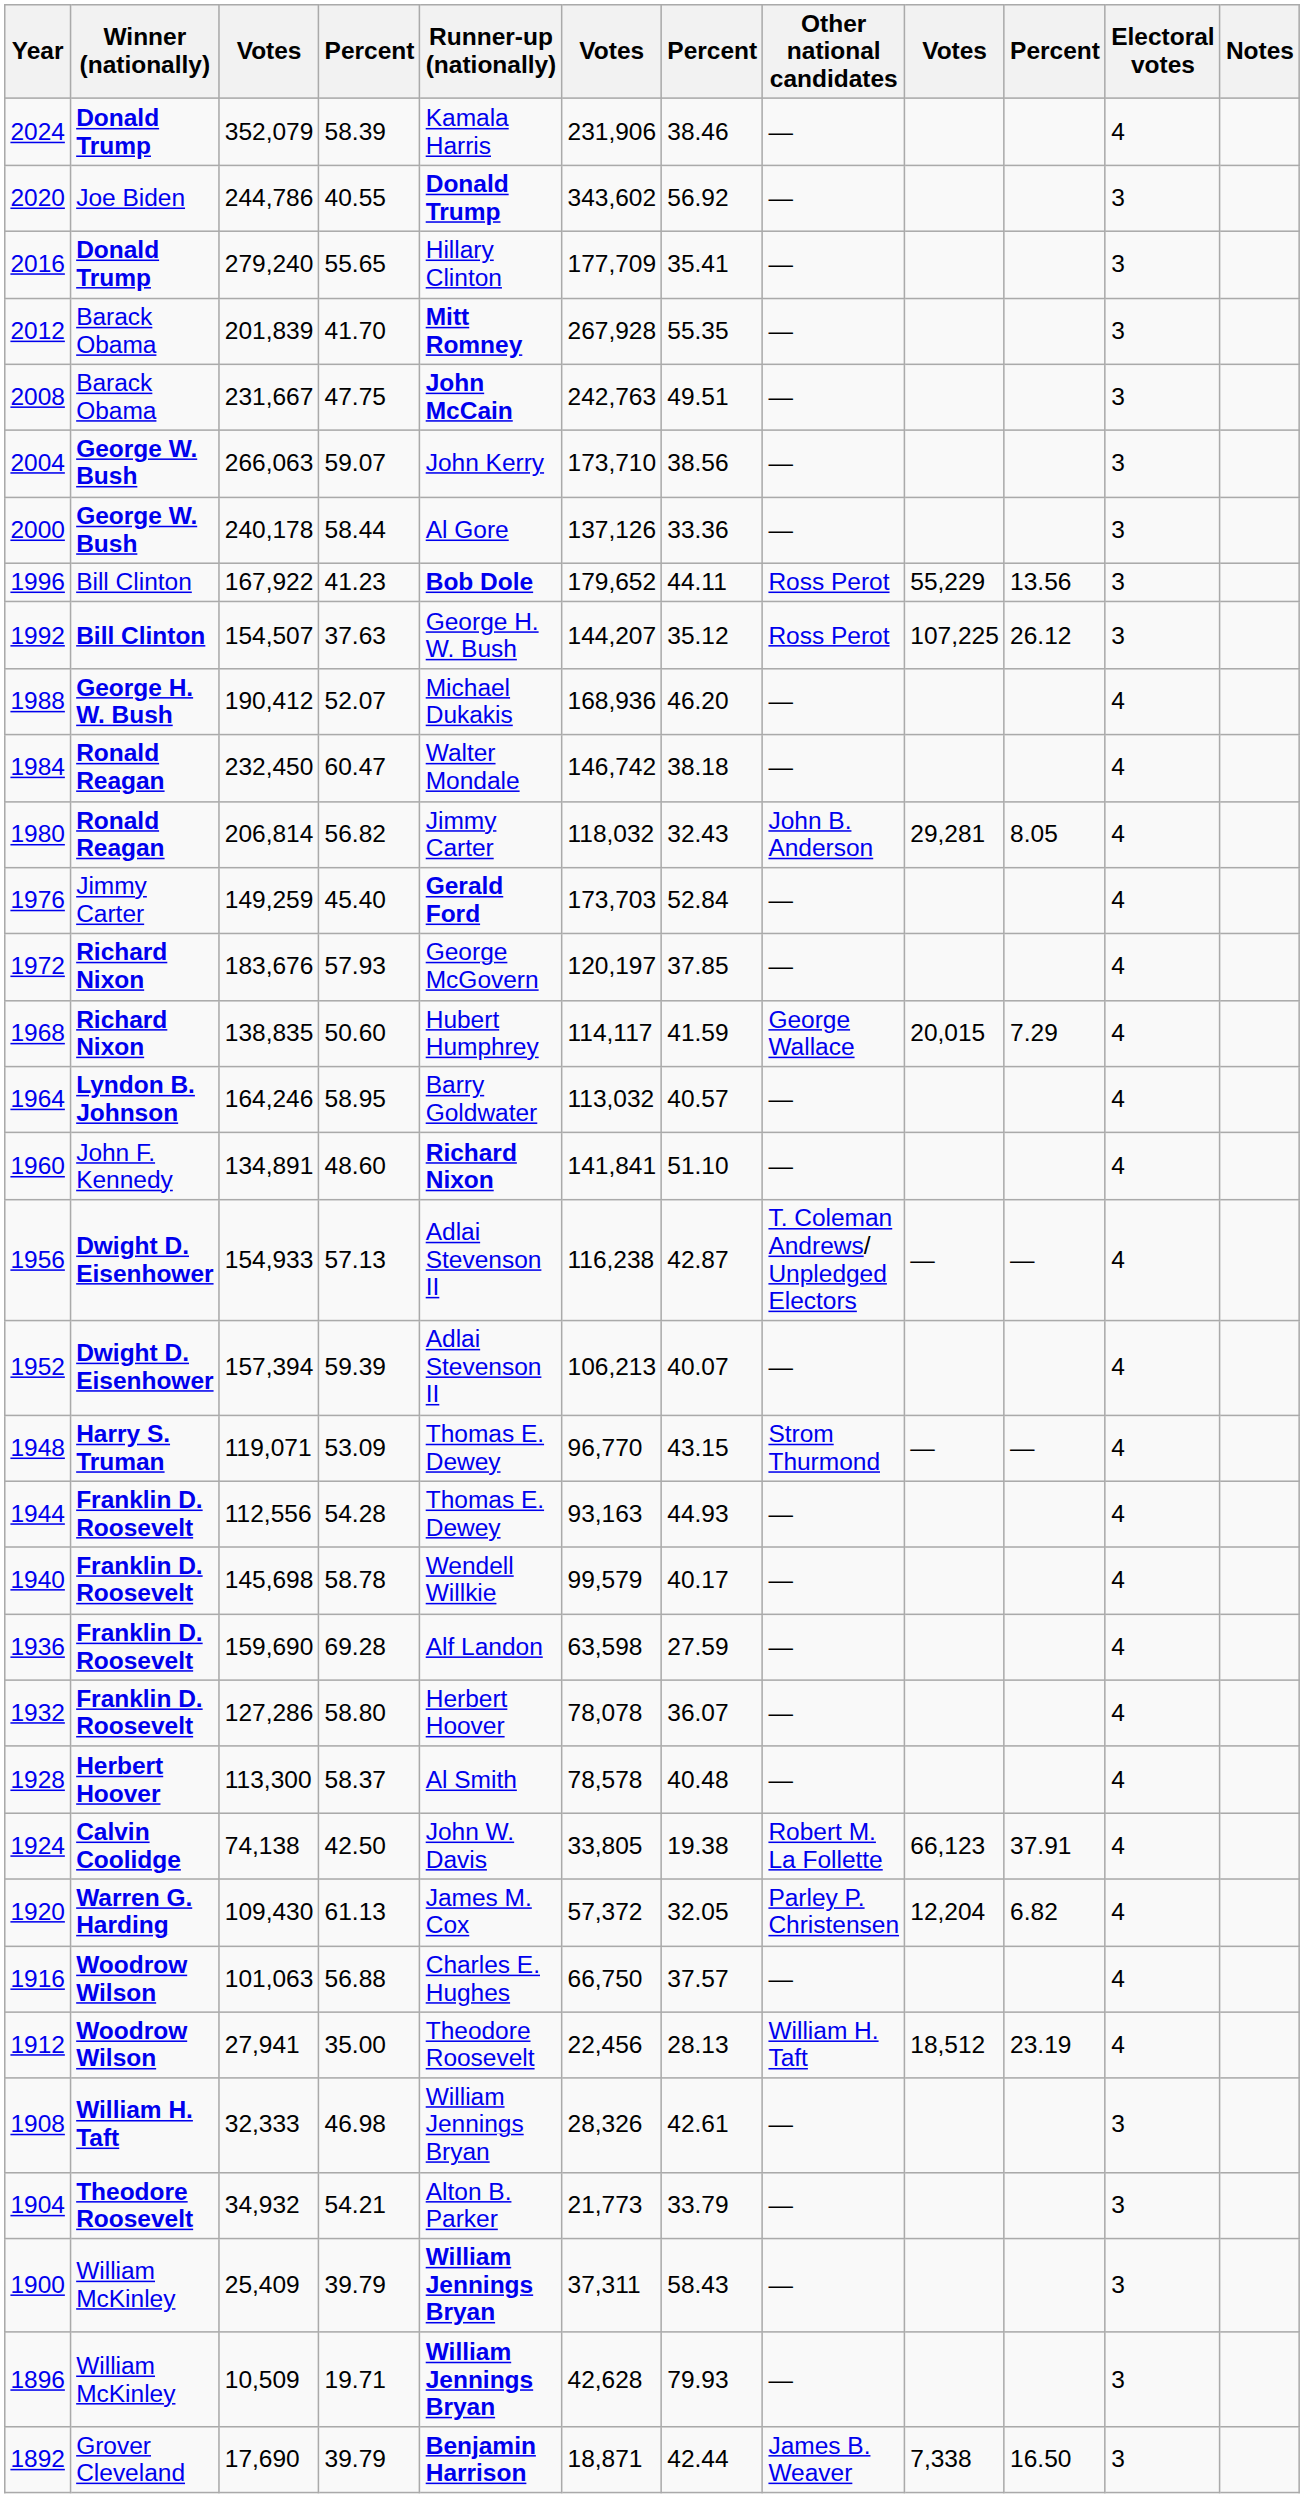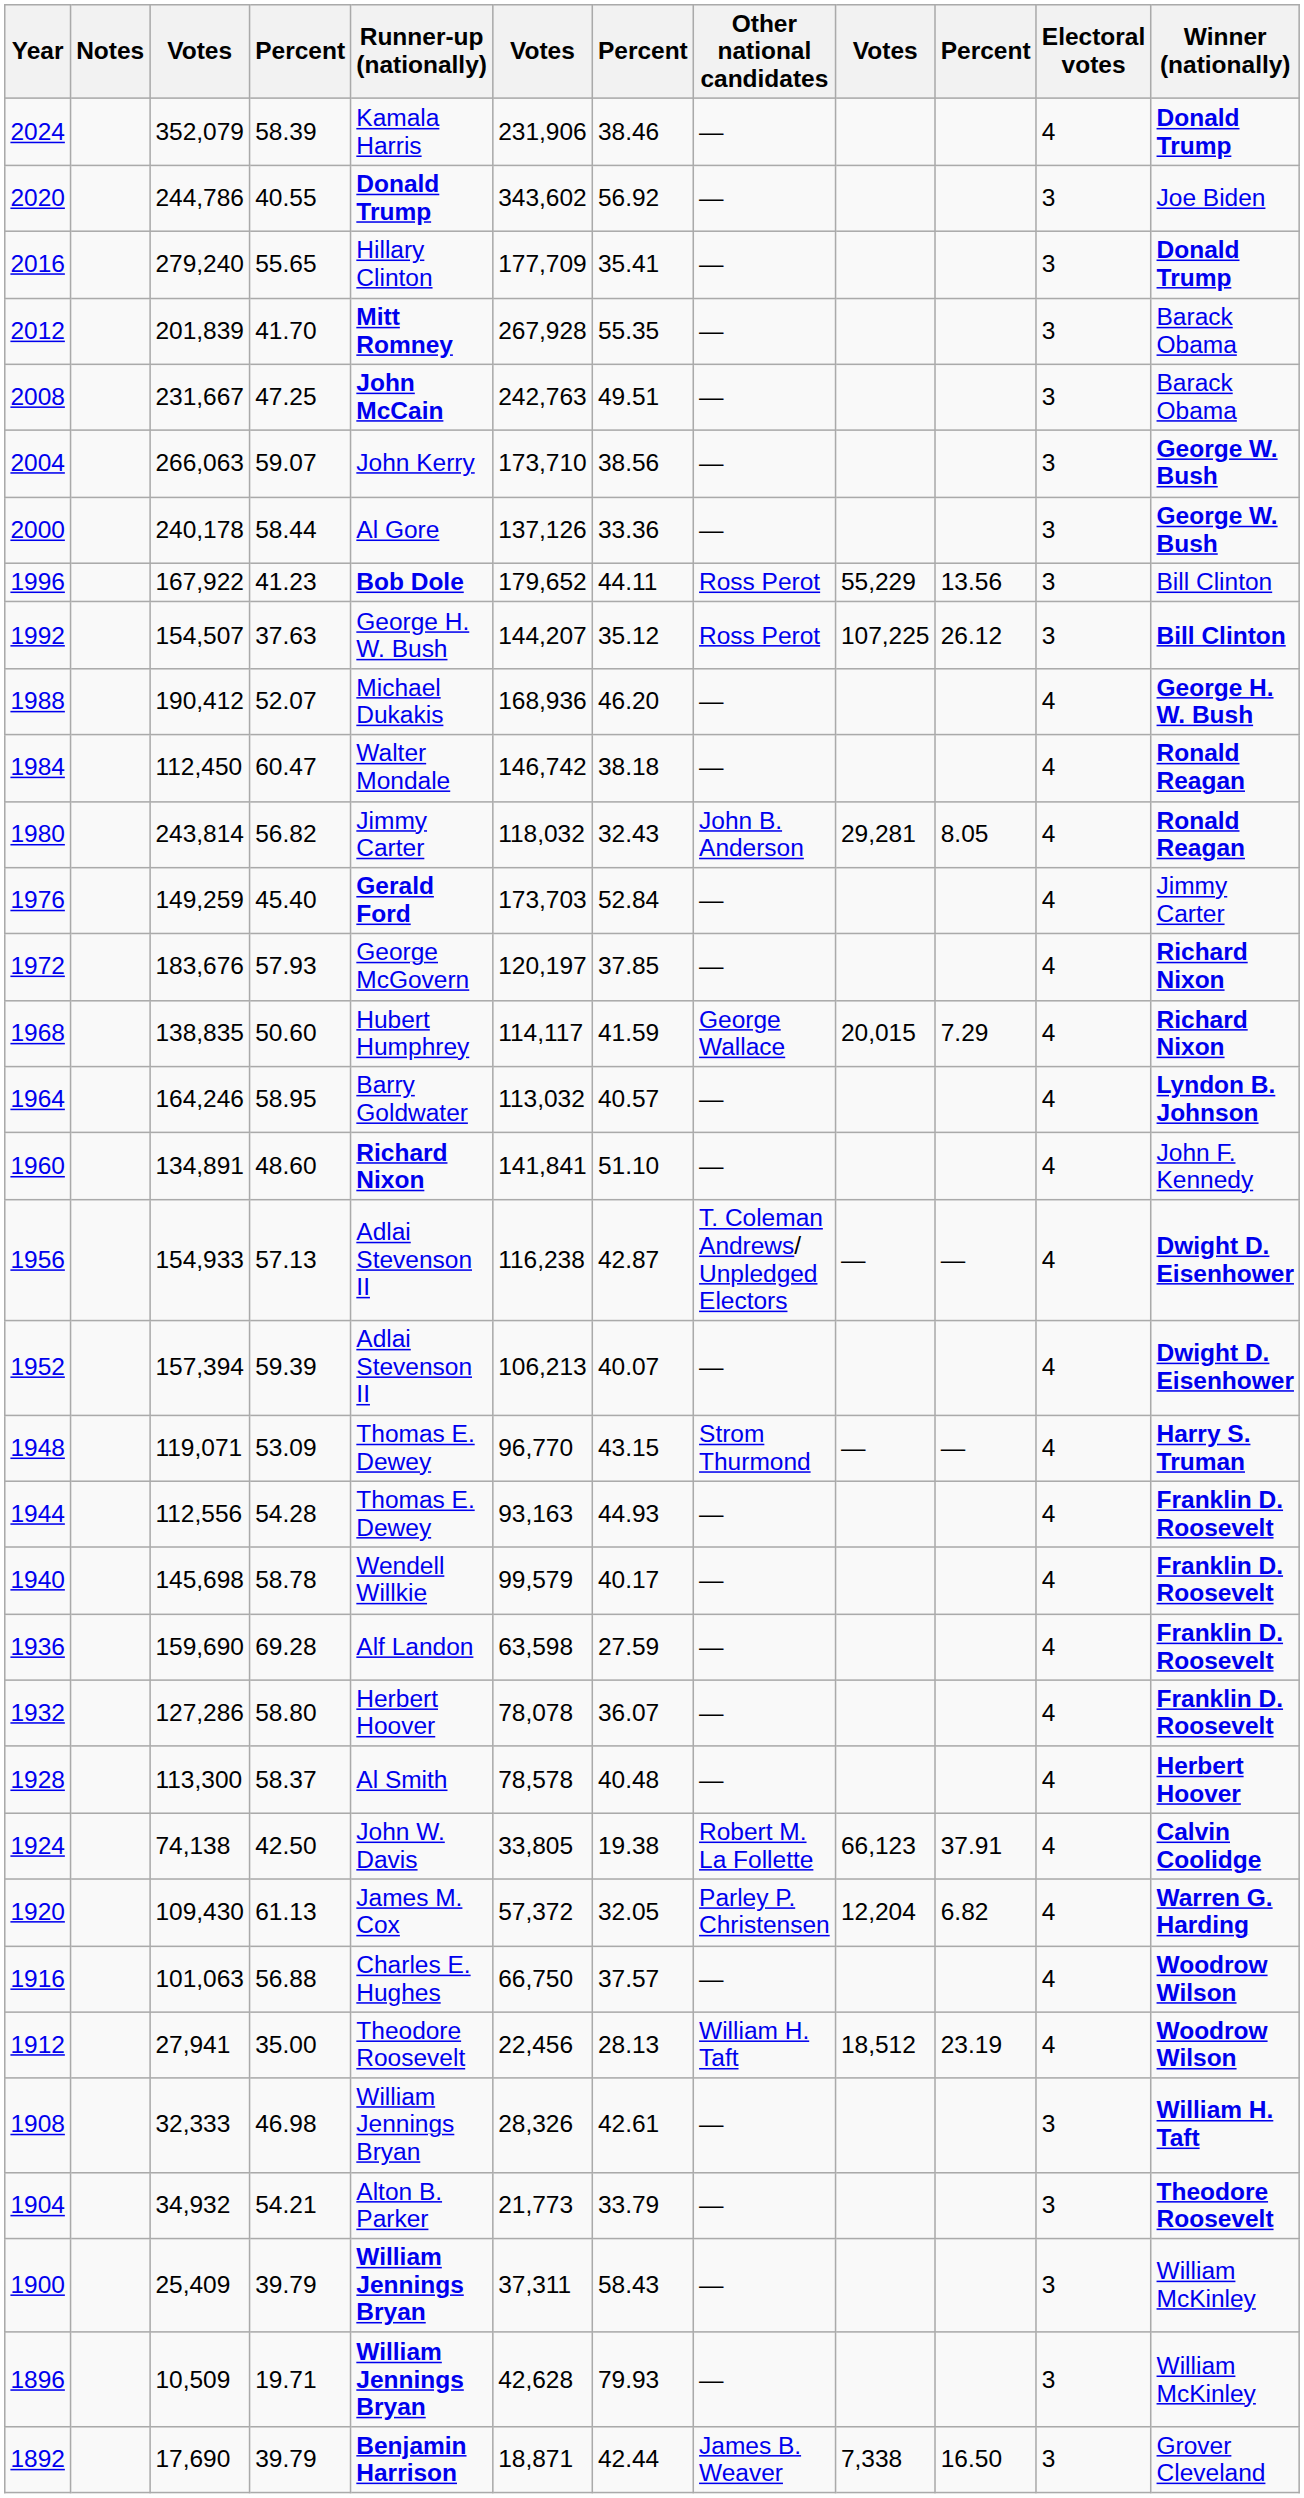columns swapped: Winner (nationally) <-> Notes
2008 | column 4: 47.75 -> 47.25
1984 | column 3: 232,450 -> 112,450
1980 | column 3: 206,814 -> 243,814
